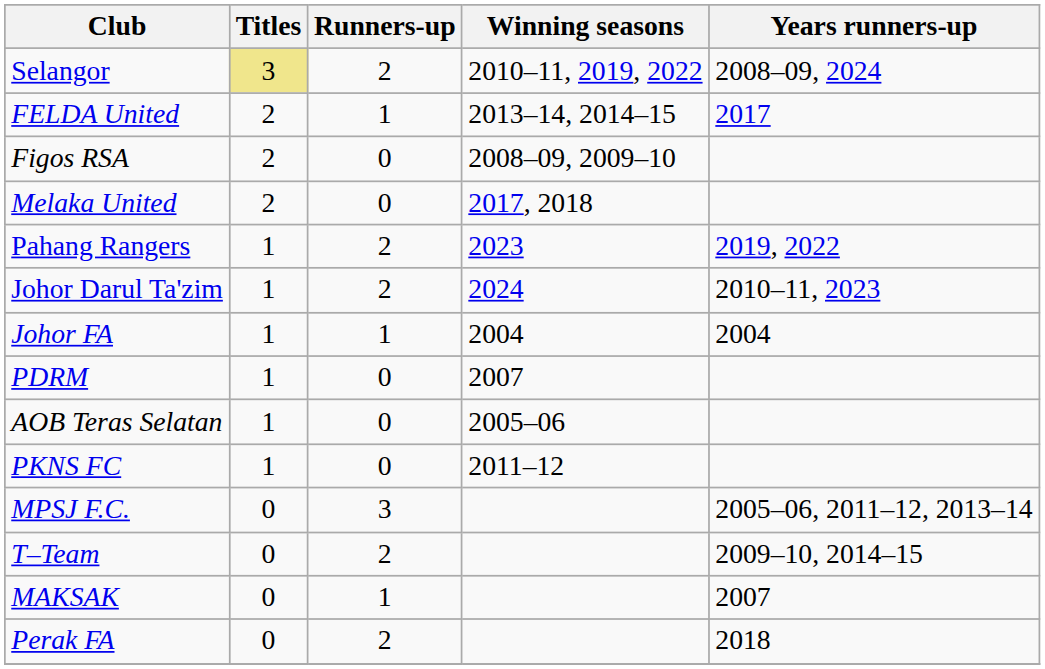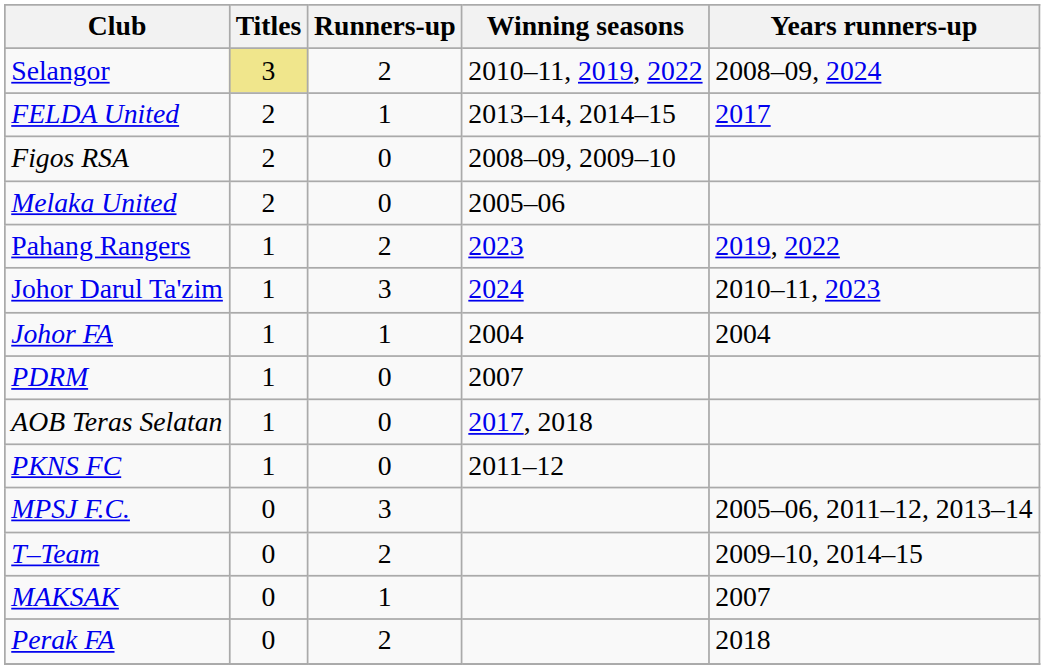Melaka United | Winning seasons: 2017, 2018 -> 2005–06
Johor Darul Ta'zim | Runners-up: 2 -> 3
AOB Teras Selatan | Winning seasons: 2005–06 -> 2017, 2018
